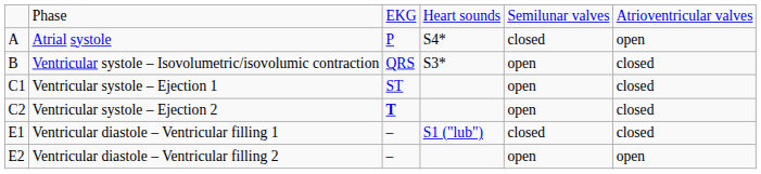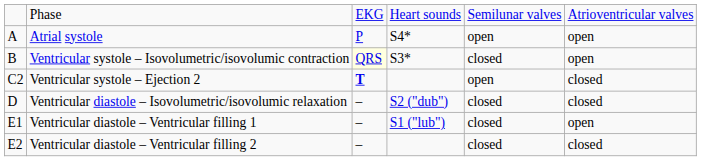Atrial systole | column 5: closed -> open
Ventricular systole – Isovolumetric/isovolumic contraction | column 3: no background -> lightyellow background
Ventricular systole – Isovolumetric/isovolumic contraction | column 5: open -> closed
Ventricular systole – Isovolumetric/isovolumic contraction | column 6: closed -> open
- row: C1 | Ventricular systole – Ejection 1 | ST | open | closed
+ row: D | Ventricular diastole – Isovolumetric/isovolumic relaxation | – | S2 ("dub") | closed | closed
Ventricular diastole – Ventricular filling 1 | column 6: closed -> open
Ventricular diastole – Ventricular filling 2 | column 5: open -> closed
Ventricular diastole – Ventricular filling 2 | column 6: open -> closed
